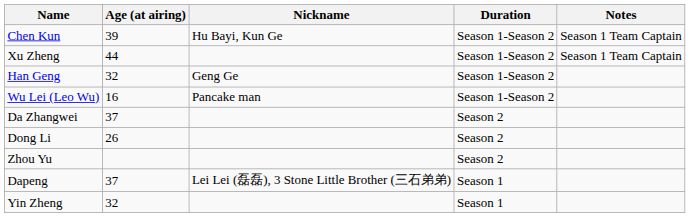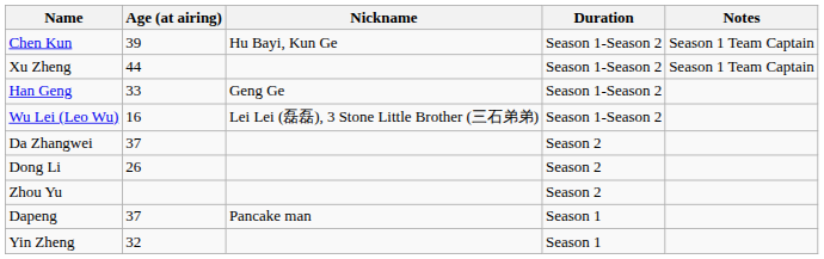Han Geng | Age (at airing): 32 -> 33
Wu Lei (Leo Wu) | Nickname: Pancake man -> Lei Lei (磊磊), 3 Stone Little Brother (三石弟弟)
Dapeng | Nickname: Lei Lei (磊磊), 3 Stone Little Brother (三石弟弟) -> Pancake man
